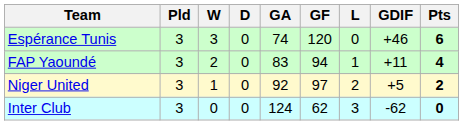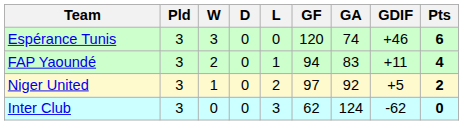columns swapped: L <-> GA
